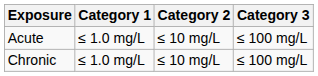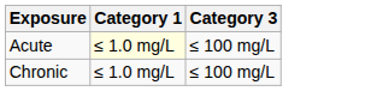- column: Category 2 | ≤ 10 mg/L | ≤ 10 mg/L
Acute | Category 1: no background -> lightyellow background
